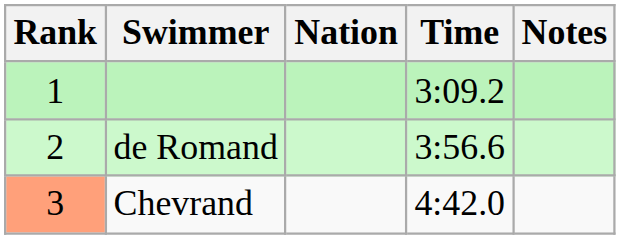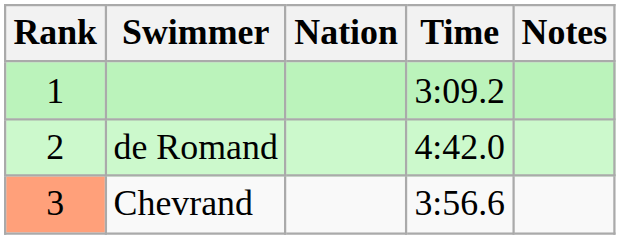de Romand | Time: 3:56.6 -> 4:42.0
Chevrand | Time: 4:42.0 -> 3:56.6
